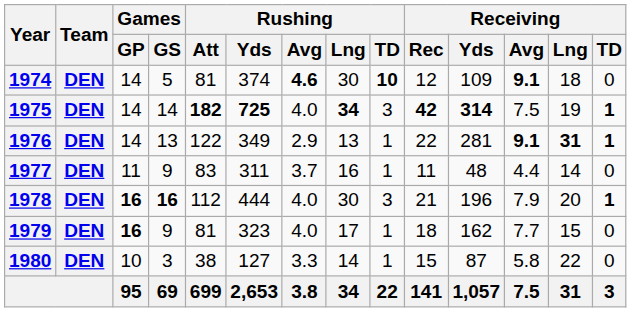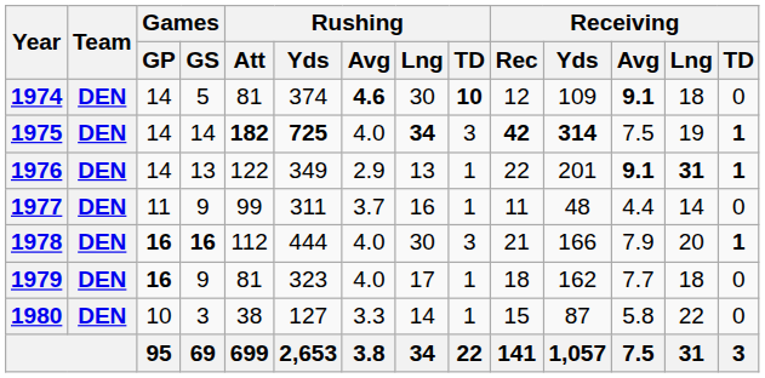1976 | Receiving / Yds: 281 -> 201
1977 | Rushing / Att: 83 -> 99
1978 | Receiving / Yds: 196 -> 166
1979 | Receiving / Lng: 15 -> 18
